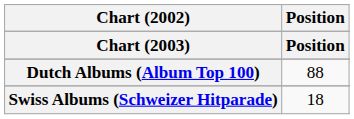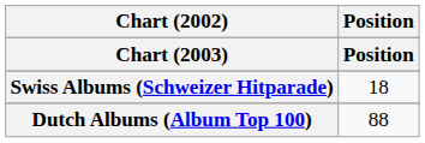rows swapped: Dutch Albums (Album Top 100) <-> Swiss Albums (Schweizer Hitparade)
